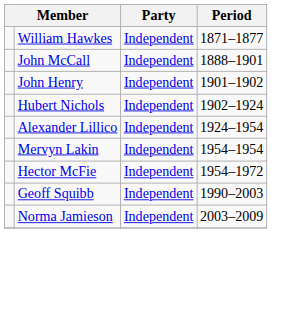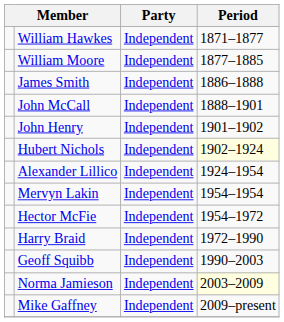+ row: William Moore | Independent | 1877–1885
+ row: James Smith | Independent | 1886–1888
Hubert Nichols | Period: no background -> lightyellow background
+ row: Harry Braid | Independent | 1972–1990
Norma Jamieson | Period: no background -> lightyellow background
+ row: Mike Gaffney | Independent | 2009–present
